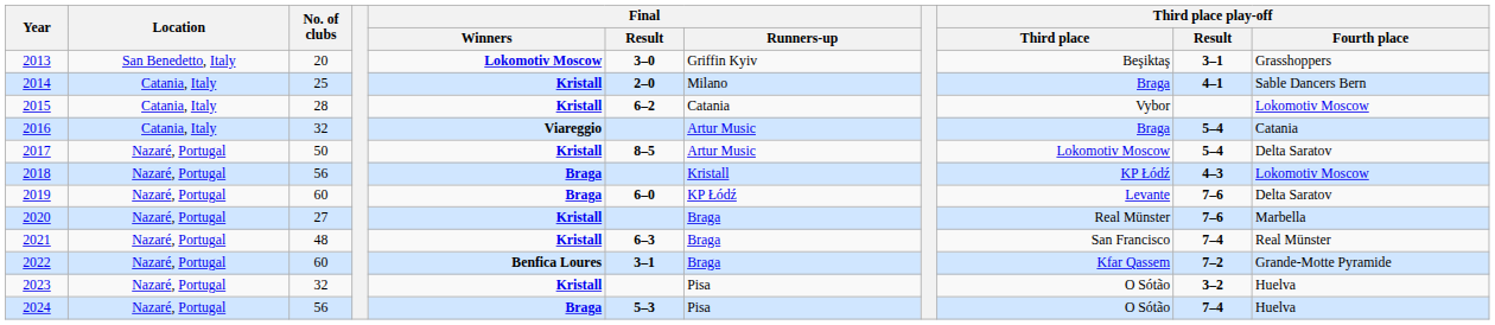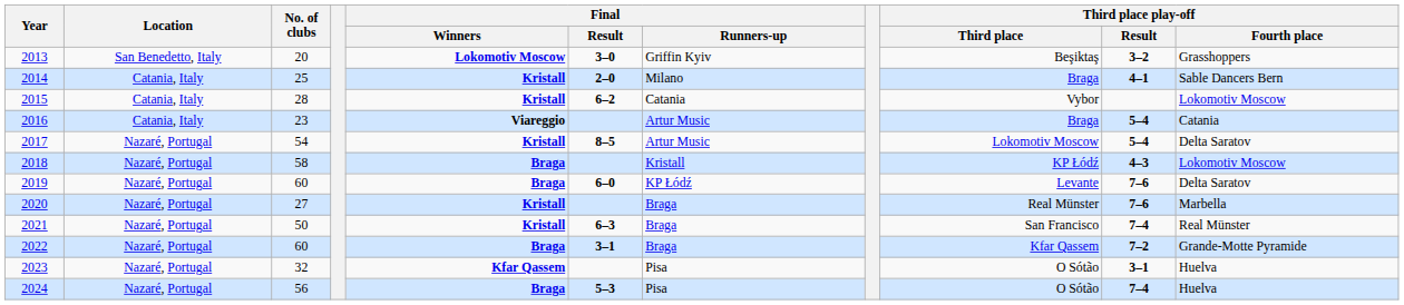2013 | Third place play-off / Result: 3–1 -> 3–2
2016 | No. of clubs: 32 -> 23
2017 | No. of clubs: 50 -> 54
2018 | No. of clubs: 56 -> 58
2021 | No. of clubs: 48 -> 50
2022 | Final / Winners: Benfica Loures -> Braga
2023 | Final / Winners: Kristall -> Kfar Qassem
2023 | Third place play-off / Result: 3–2 -> 3–1
